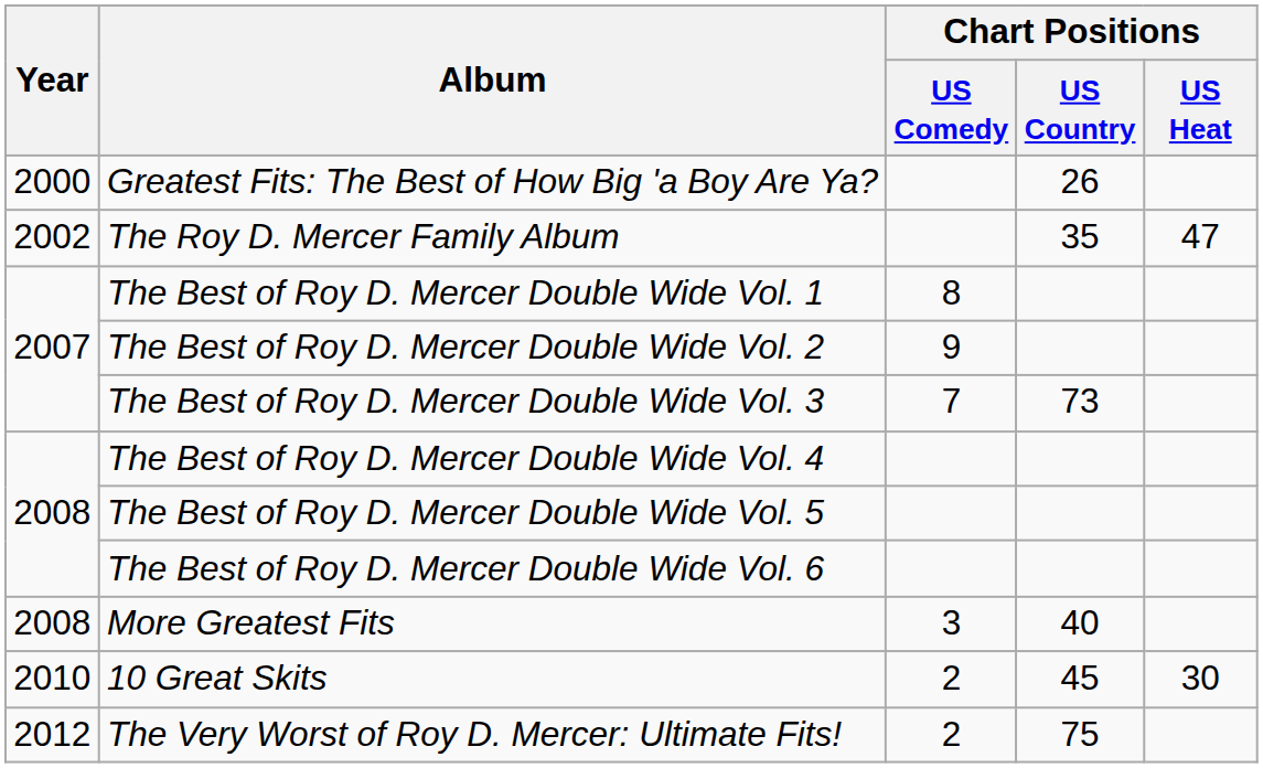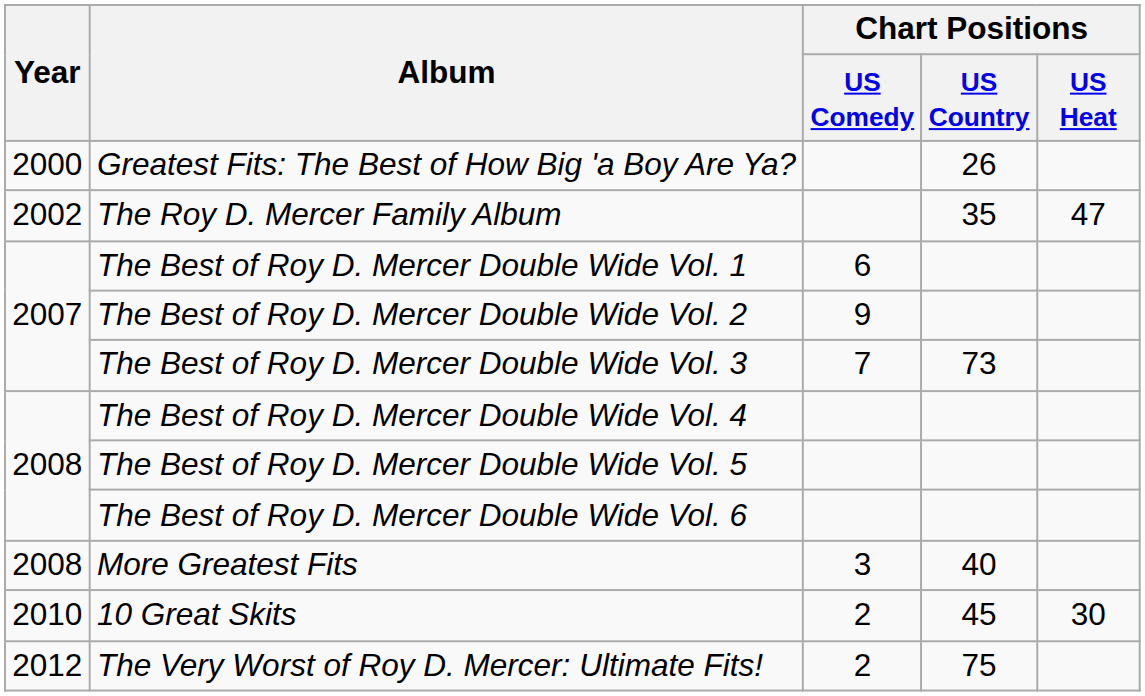The Best of Roy D. Mercer Double Wide Vol. 1 | Chart Positions / US Comedy: 8 -> 6
